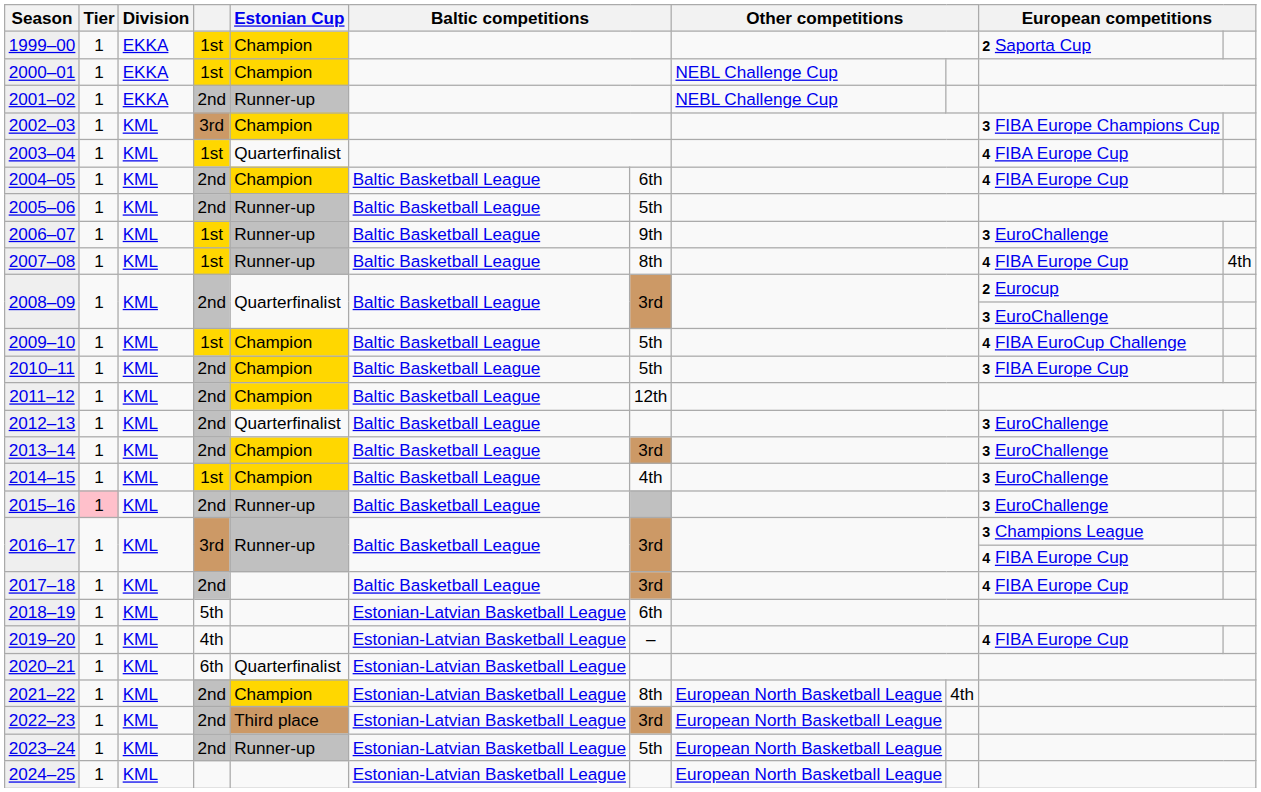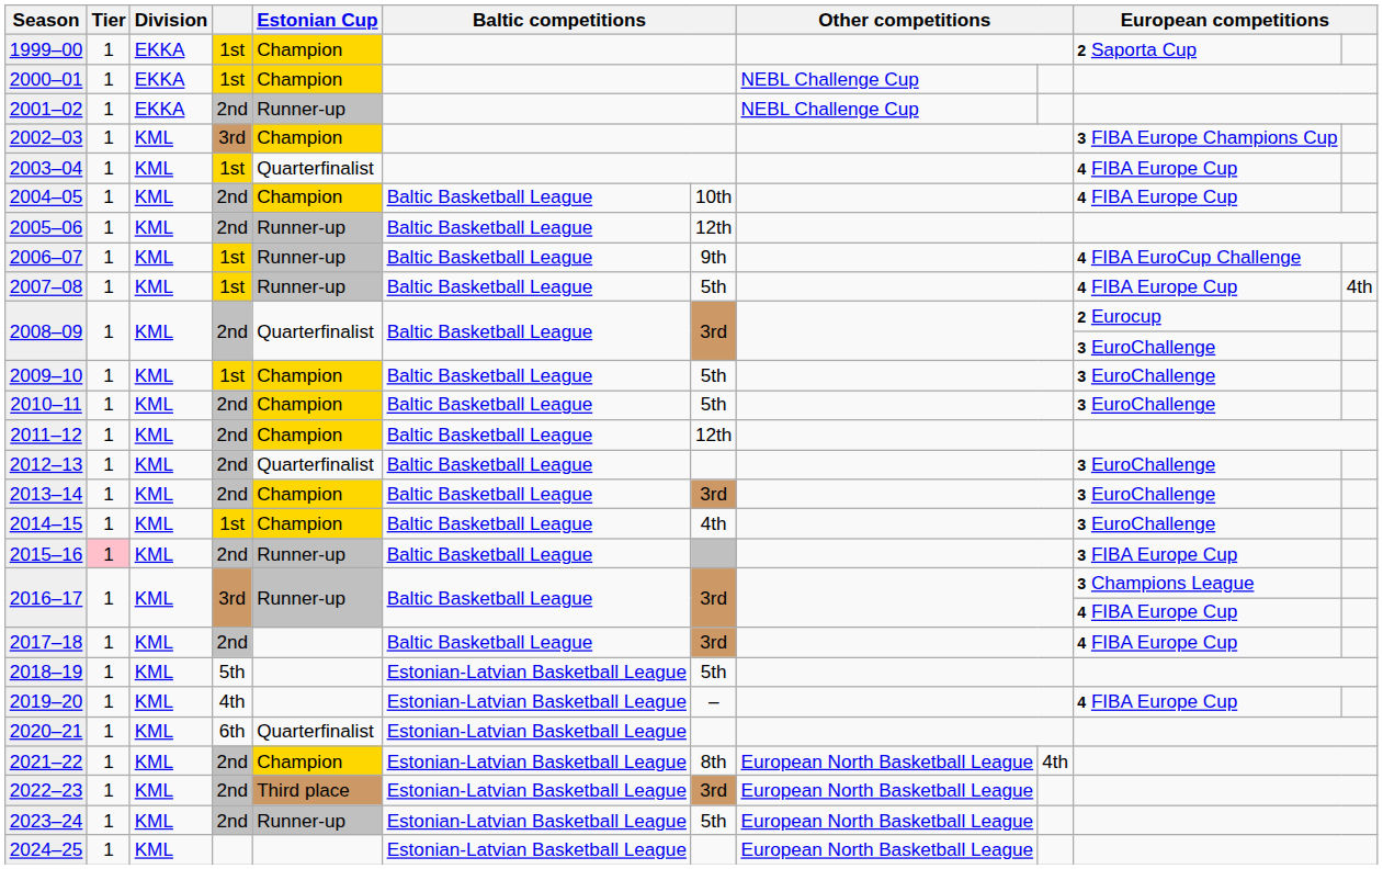2004–05 | column 7: 6th -> 10th
2005–06 | column 7: 5th -> 12th
2006–07 | column 10: 3 EuroChallenge -> 4 FIBA EuroCup Challenge
2007–08 | column 7: 8th -> 5th
2009–10 | column 10: 4 FIBA EuroCup Challenge -> 3 EuroChallenge
2010–11 | column 10: 3 FIBA Europe Cup -> 3 EuroChallenge
2015–16 | column 10: 3 EuroChallenge -> 3 FIBA Europe Cup
2018–19 | column 7: 6th -> 5th
